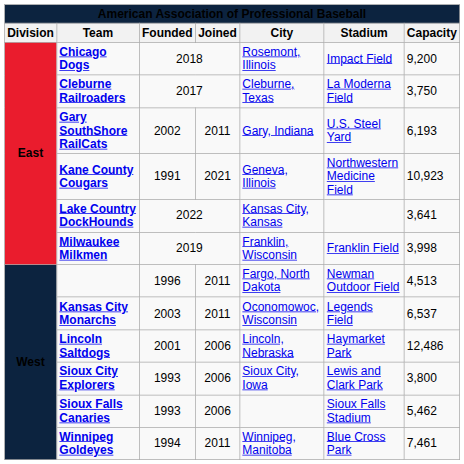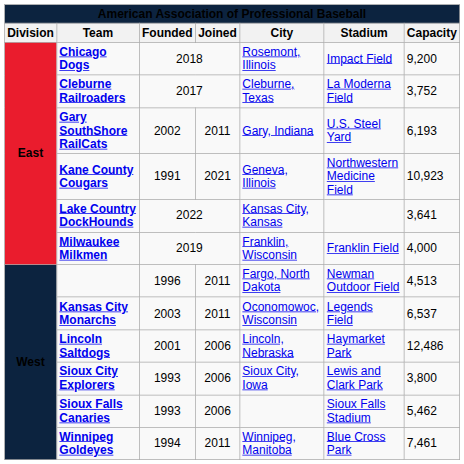Cleburne Railroaders | Capacity: 3,750 -> 3,752
Milwaukee Milkmen | Capacity: 3,998 -> 4,000
